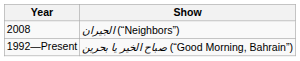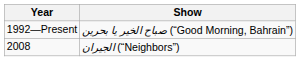rows swapped: 1992—Present <-> 2008
